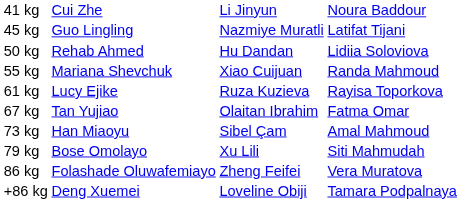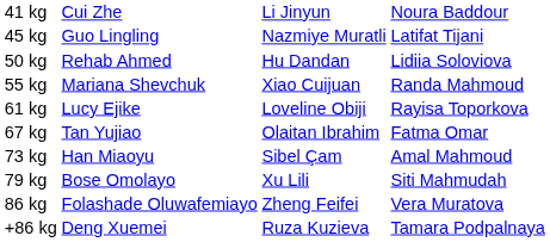61 kg | column 3: Ruza Kuzieva -> Loveline Obiji
+86 kg | column 3: Loveline Obiji -> Ruza Kuzieva
